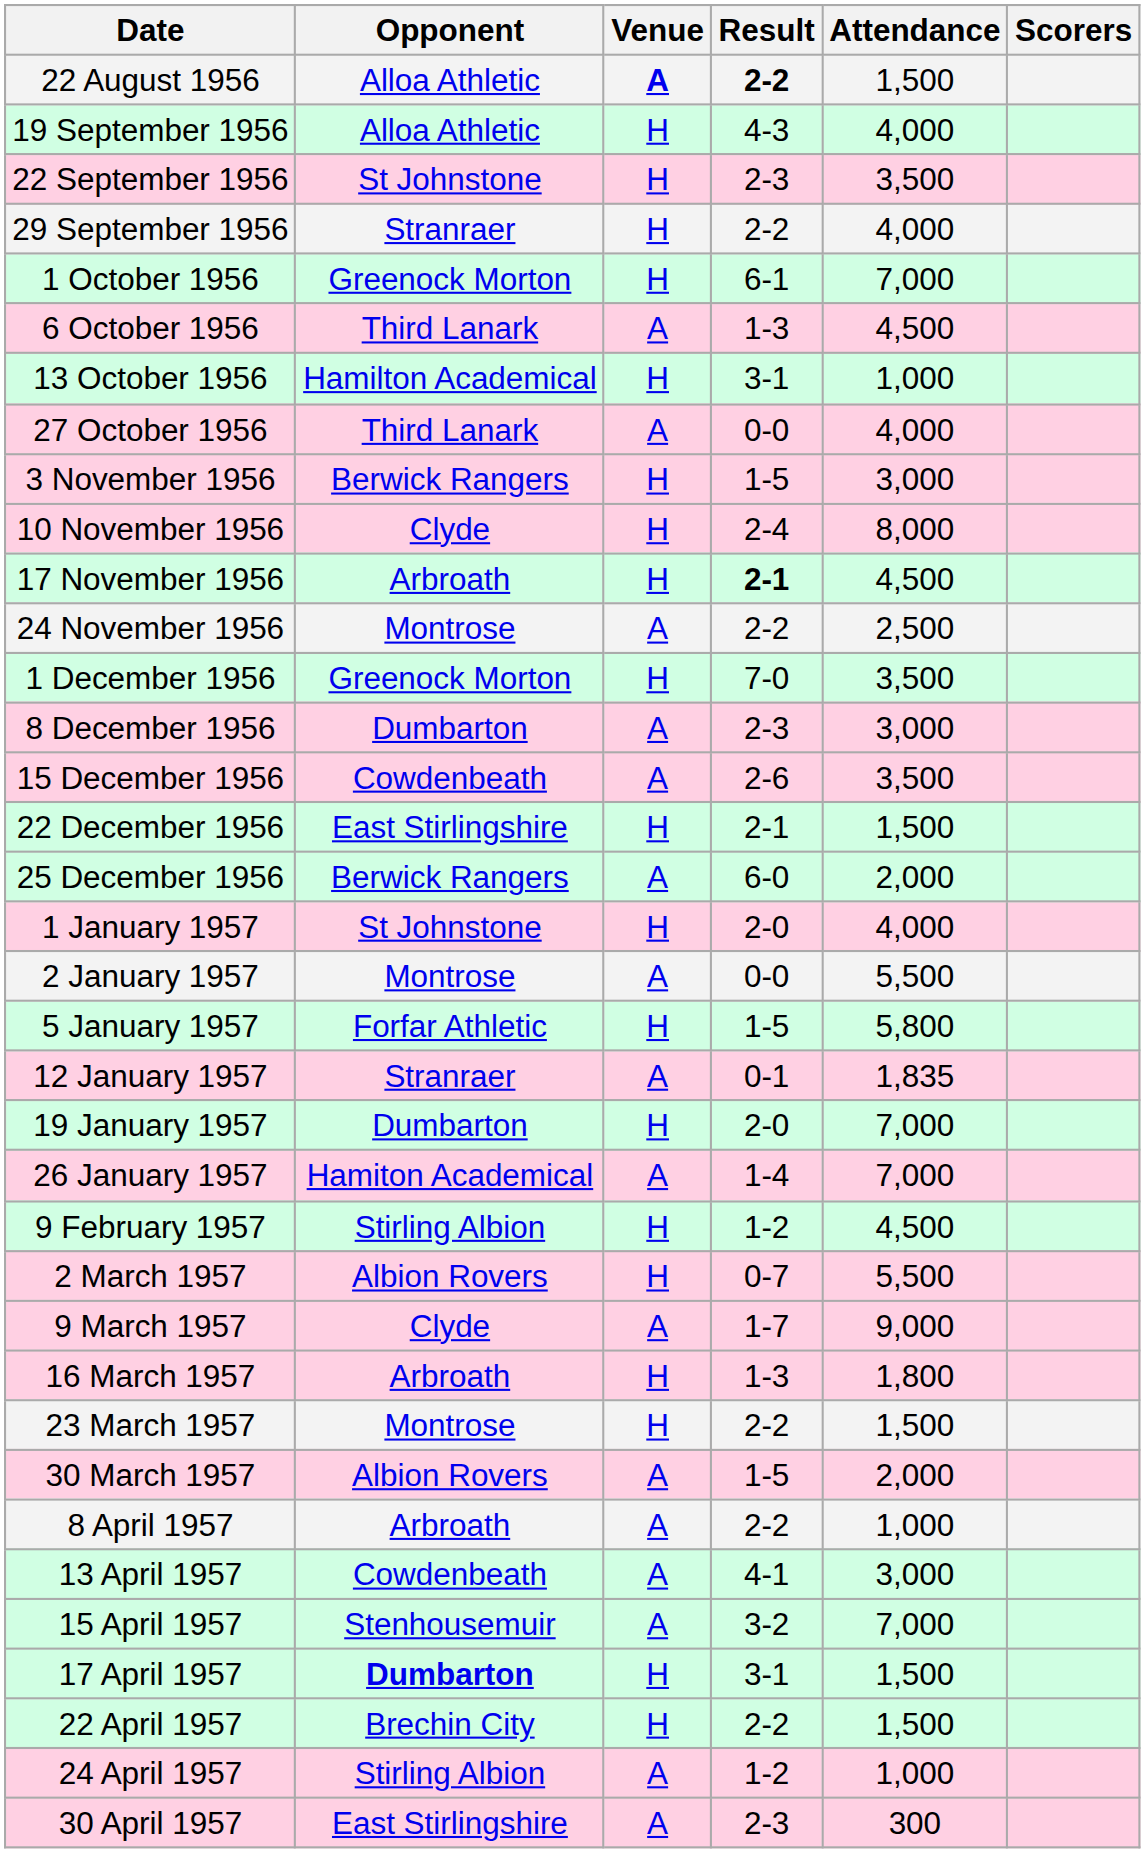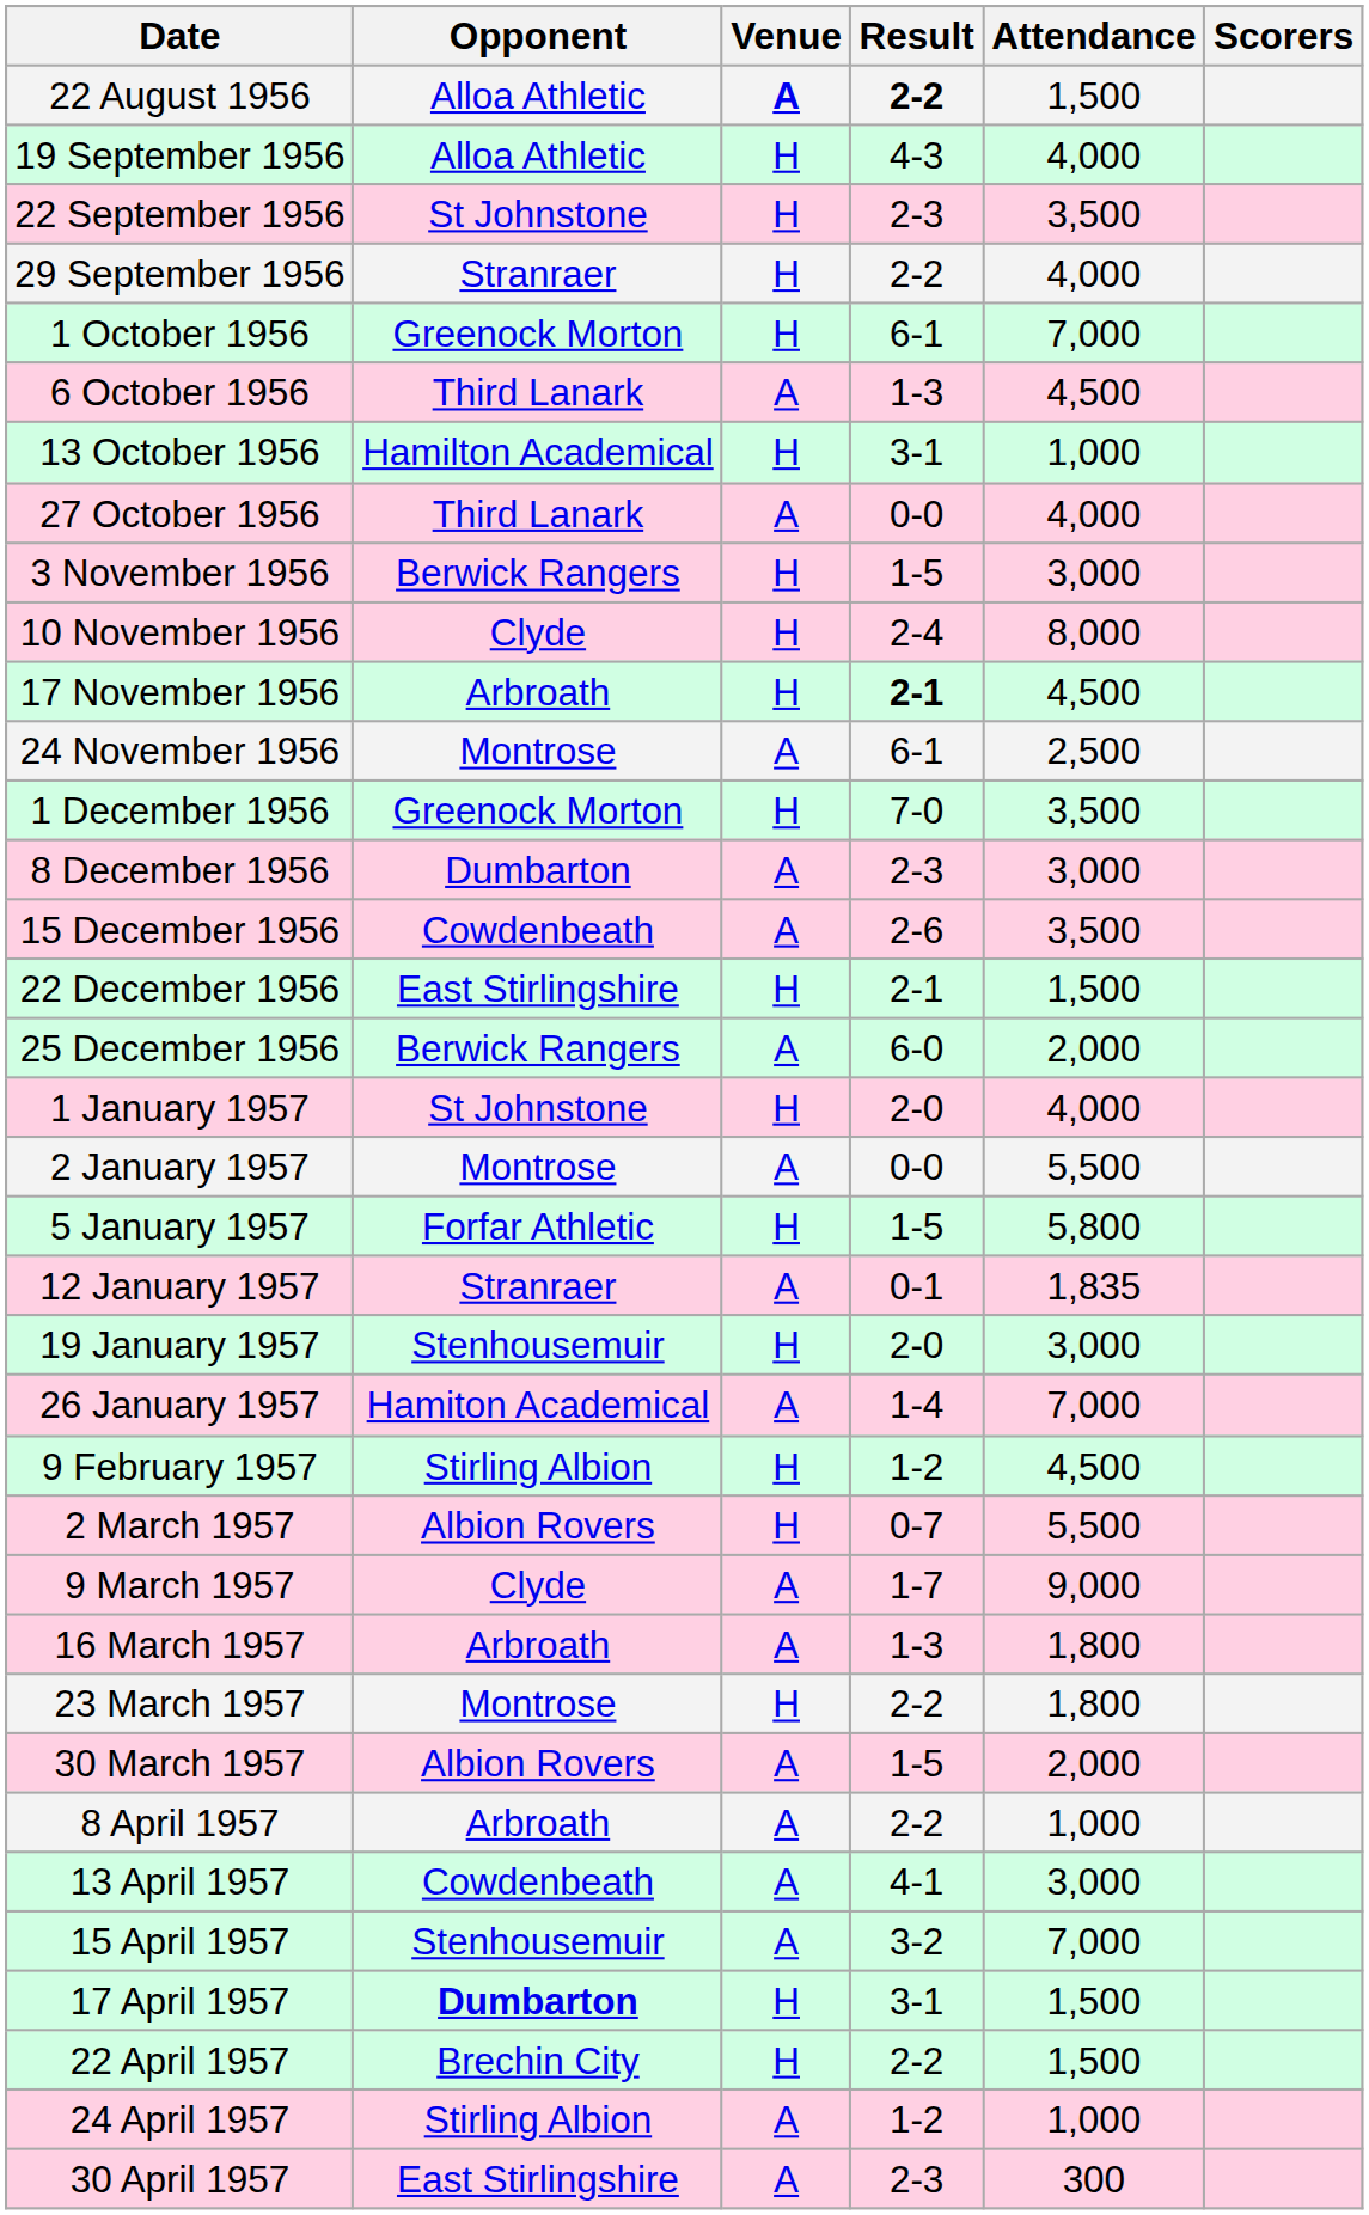24 November 1956 | Result: 2-2 -> 6-1
19 January 1957 | Opponent: Dumbarton -> Stenhousemuir
19 January 1957 | Attendance: 7,000 -> 3,000
16 March 1957 | Venue: H -> A
23 March 1957 | Attendance: 1,500 -> 1,800
